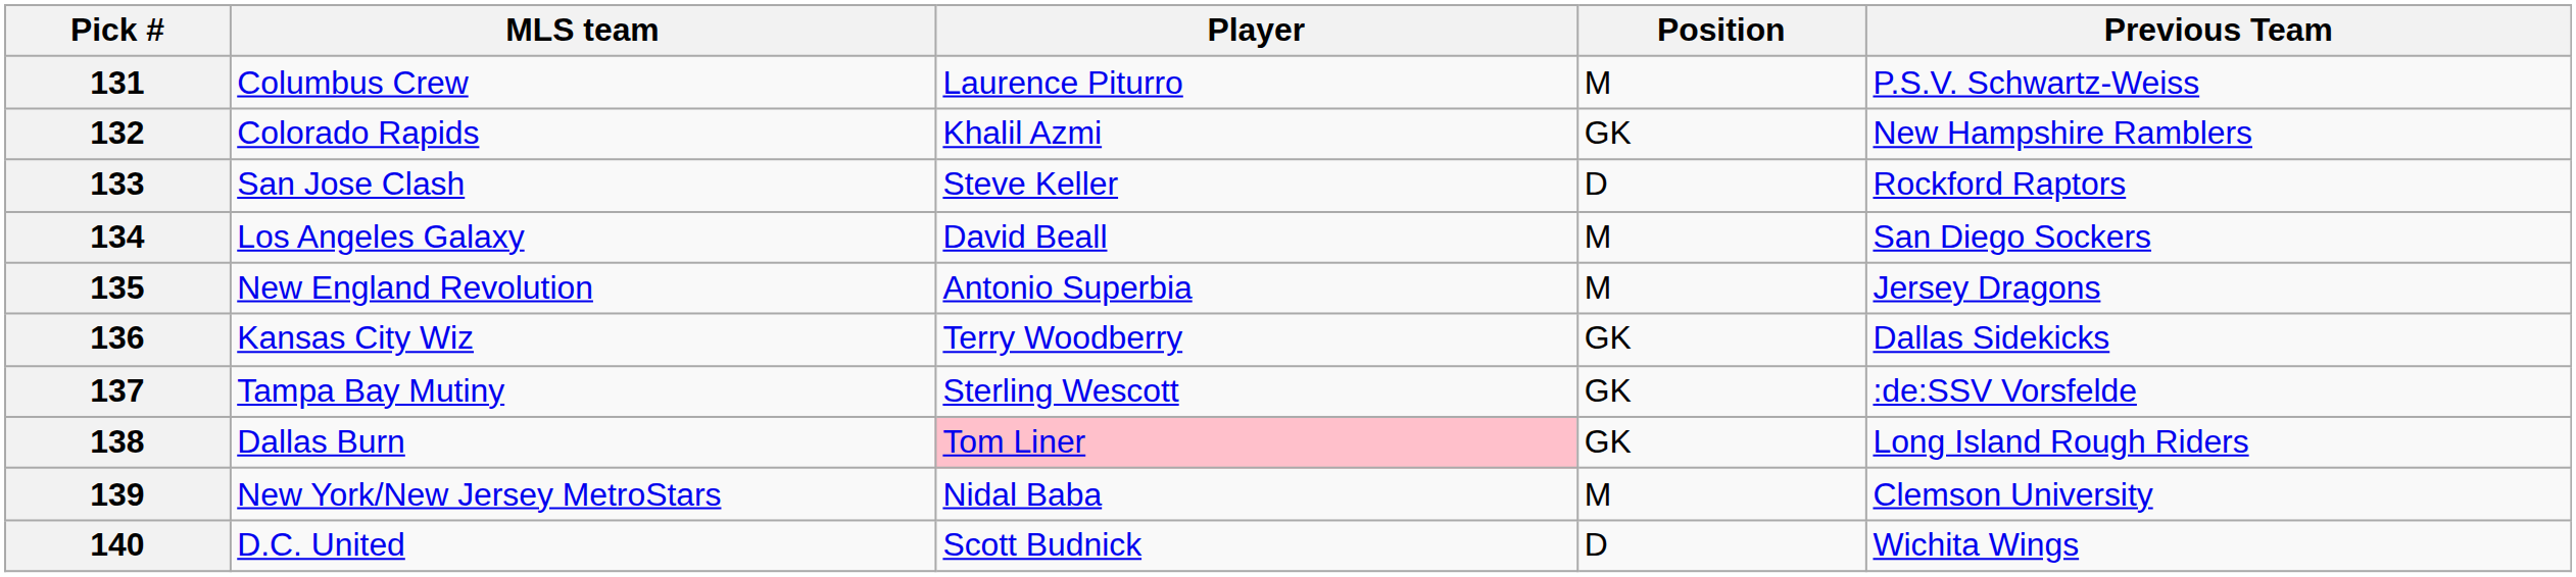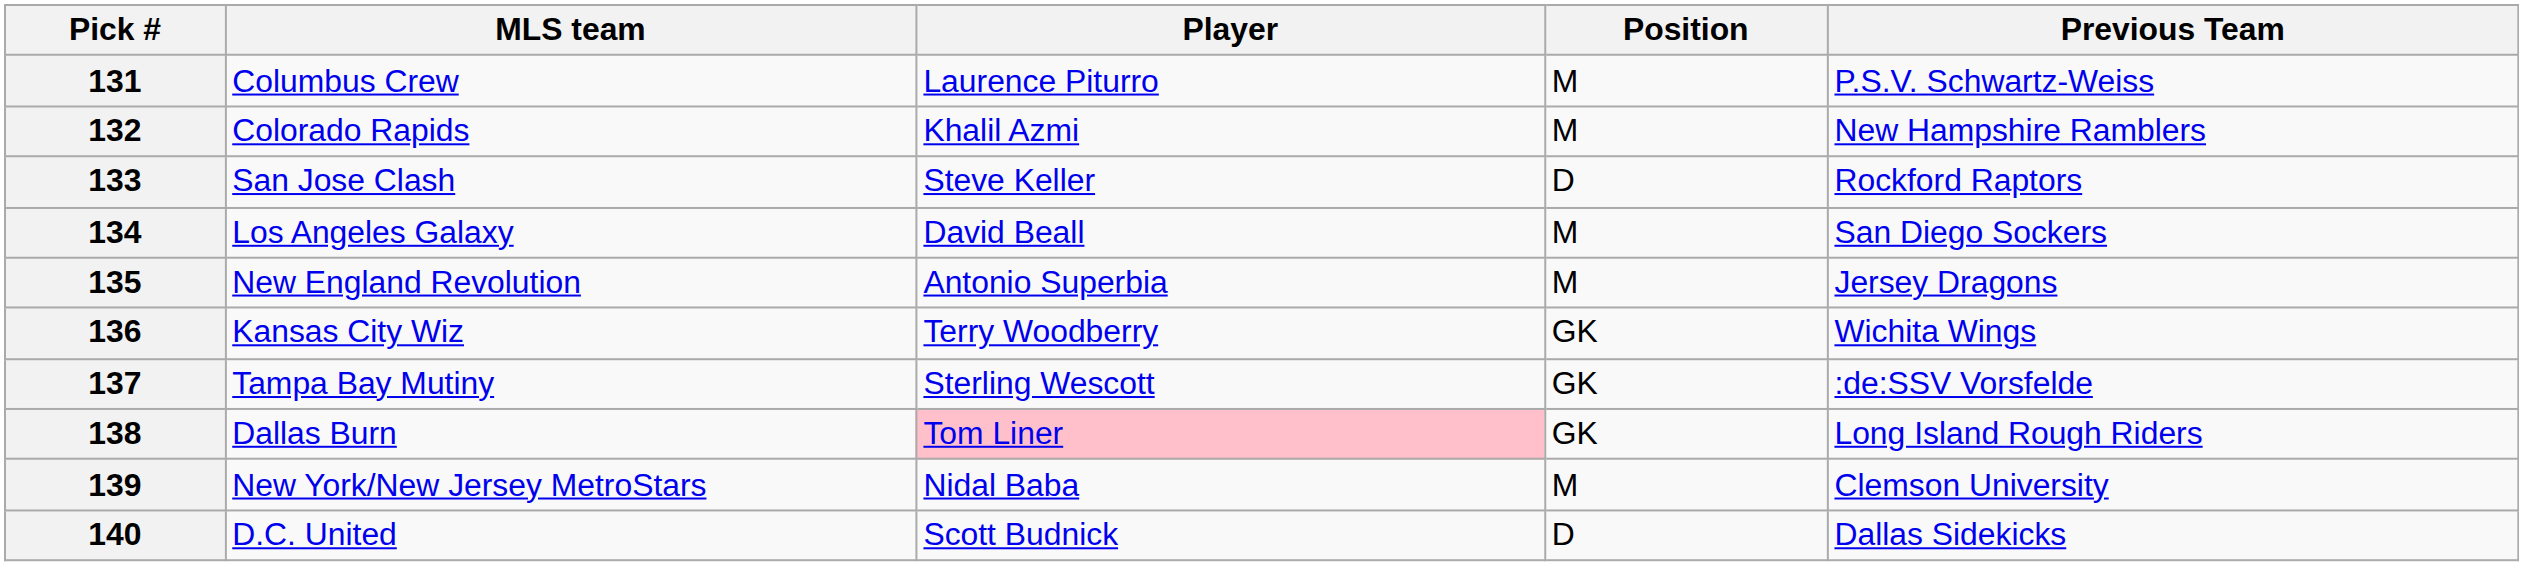132 | Position: GK -> M
136 | Previous Team: Dallas Sidekicks -> Wichita Wings
140 | Previous Team: Wichita Wings -> Dallas Sidekicks
